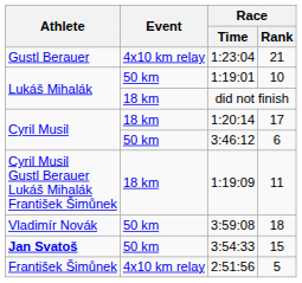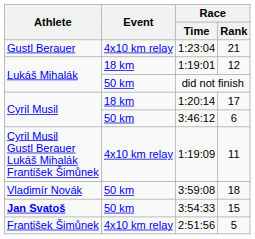1:19:01 | Event: 50 km -> 18 km
1:19:01 | Race / Rank: 10 -> 12
did not finish | Event: 18 km -> 50 km
1:19:09 | Event: 18 km -> 4x10 km relay
